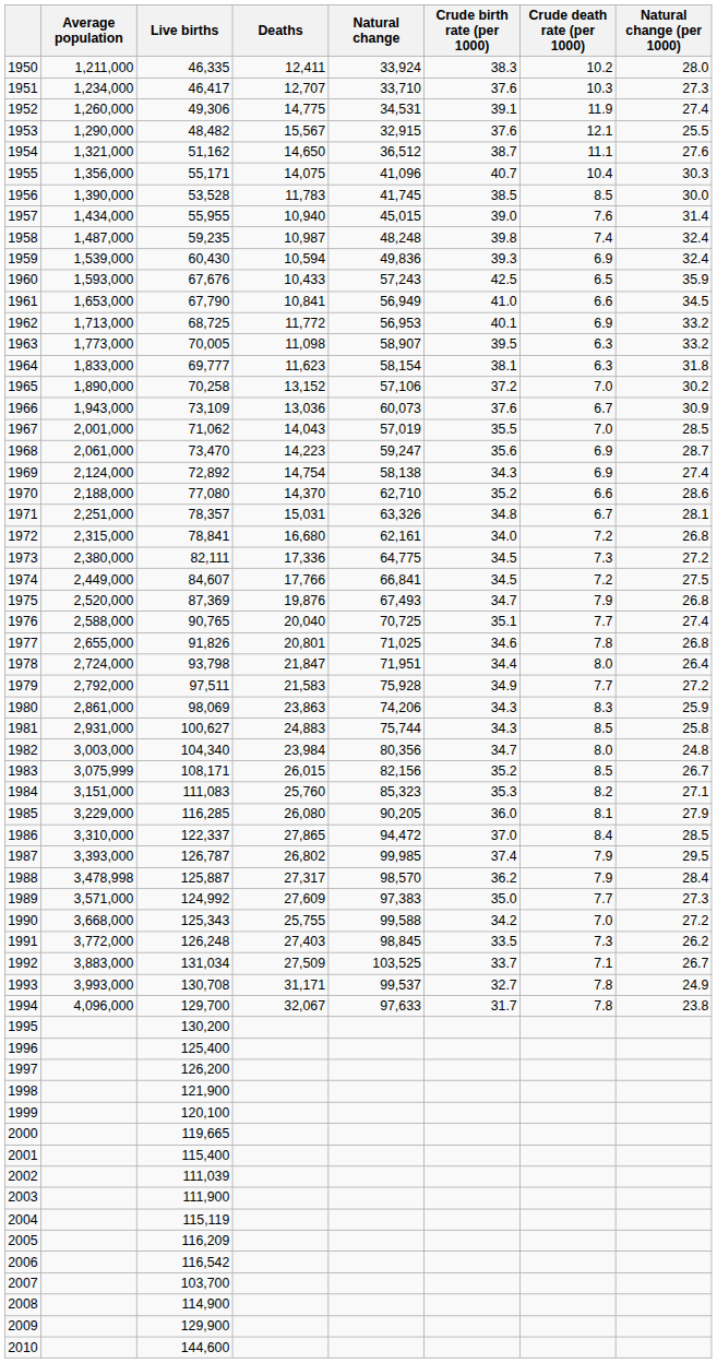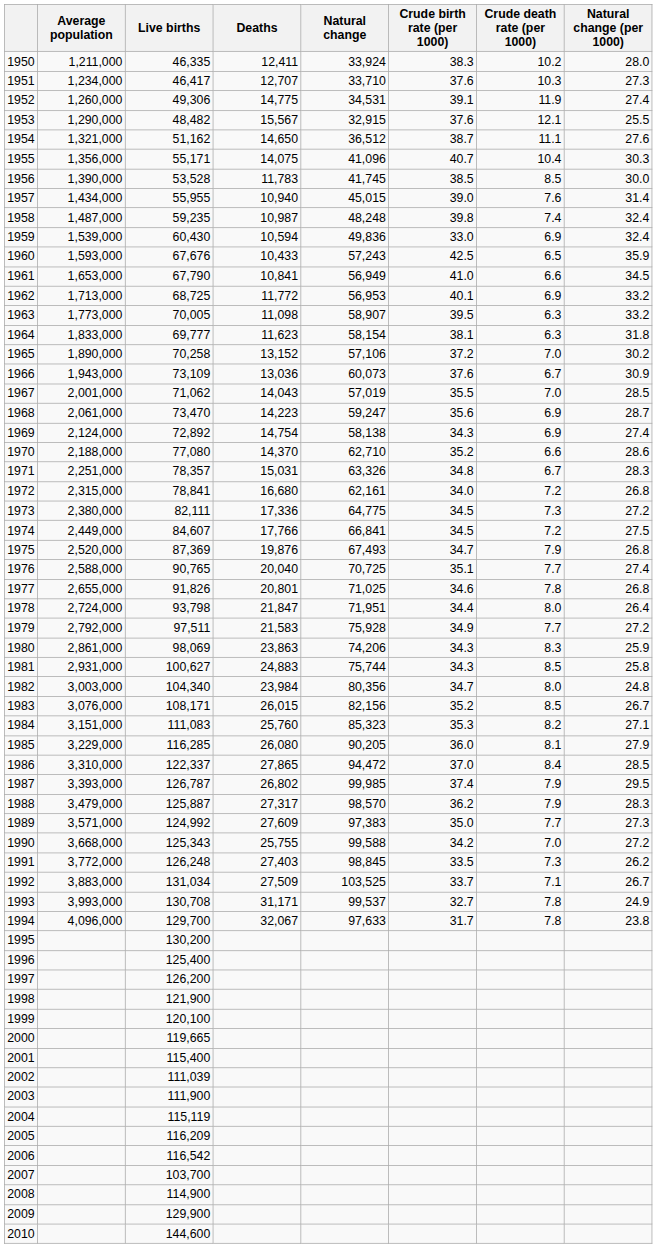1959 | Crude birth rate (per 1000): 39.3 -> 33.0
1971 | Natural change (per 1000): 28.1 -> 28.3
1983 | Average population: 3,075,999 -> 3,076,000
1988 | Average population: 3,478,998 -> 3,479,000
1988 | Natural change (per 1000): 28.4 -> 28.3
